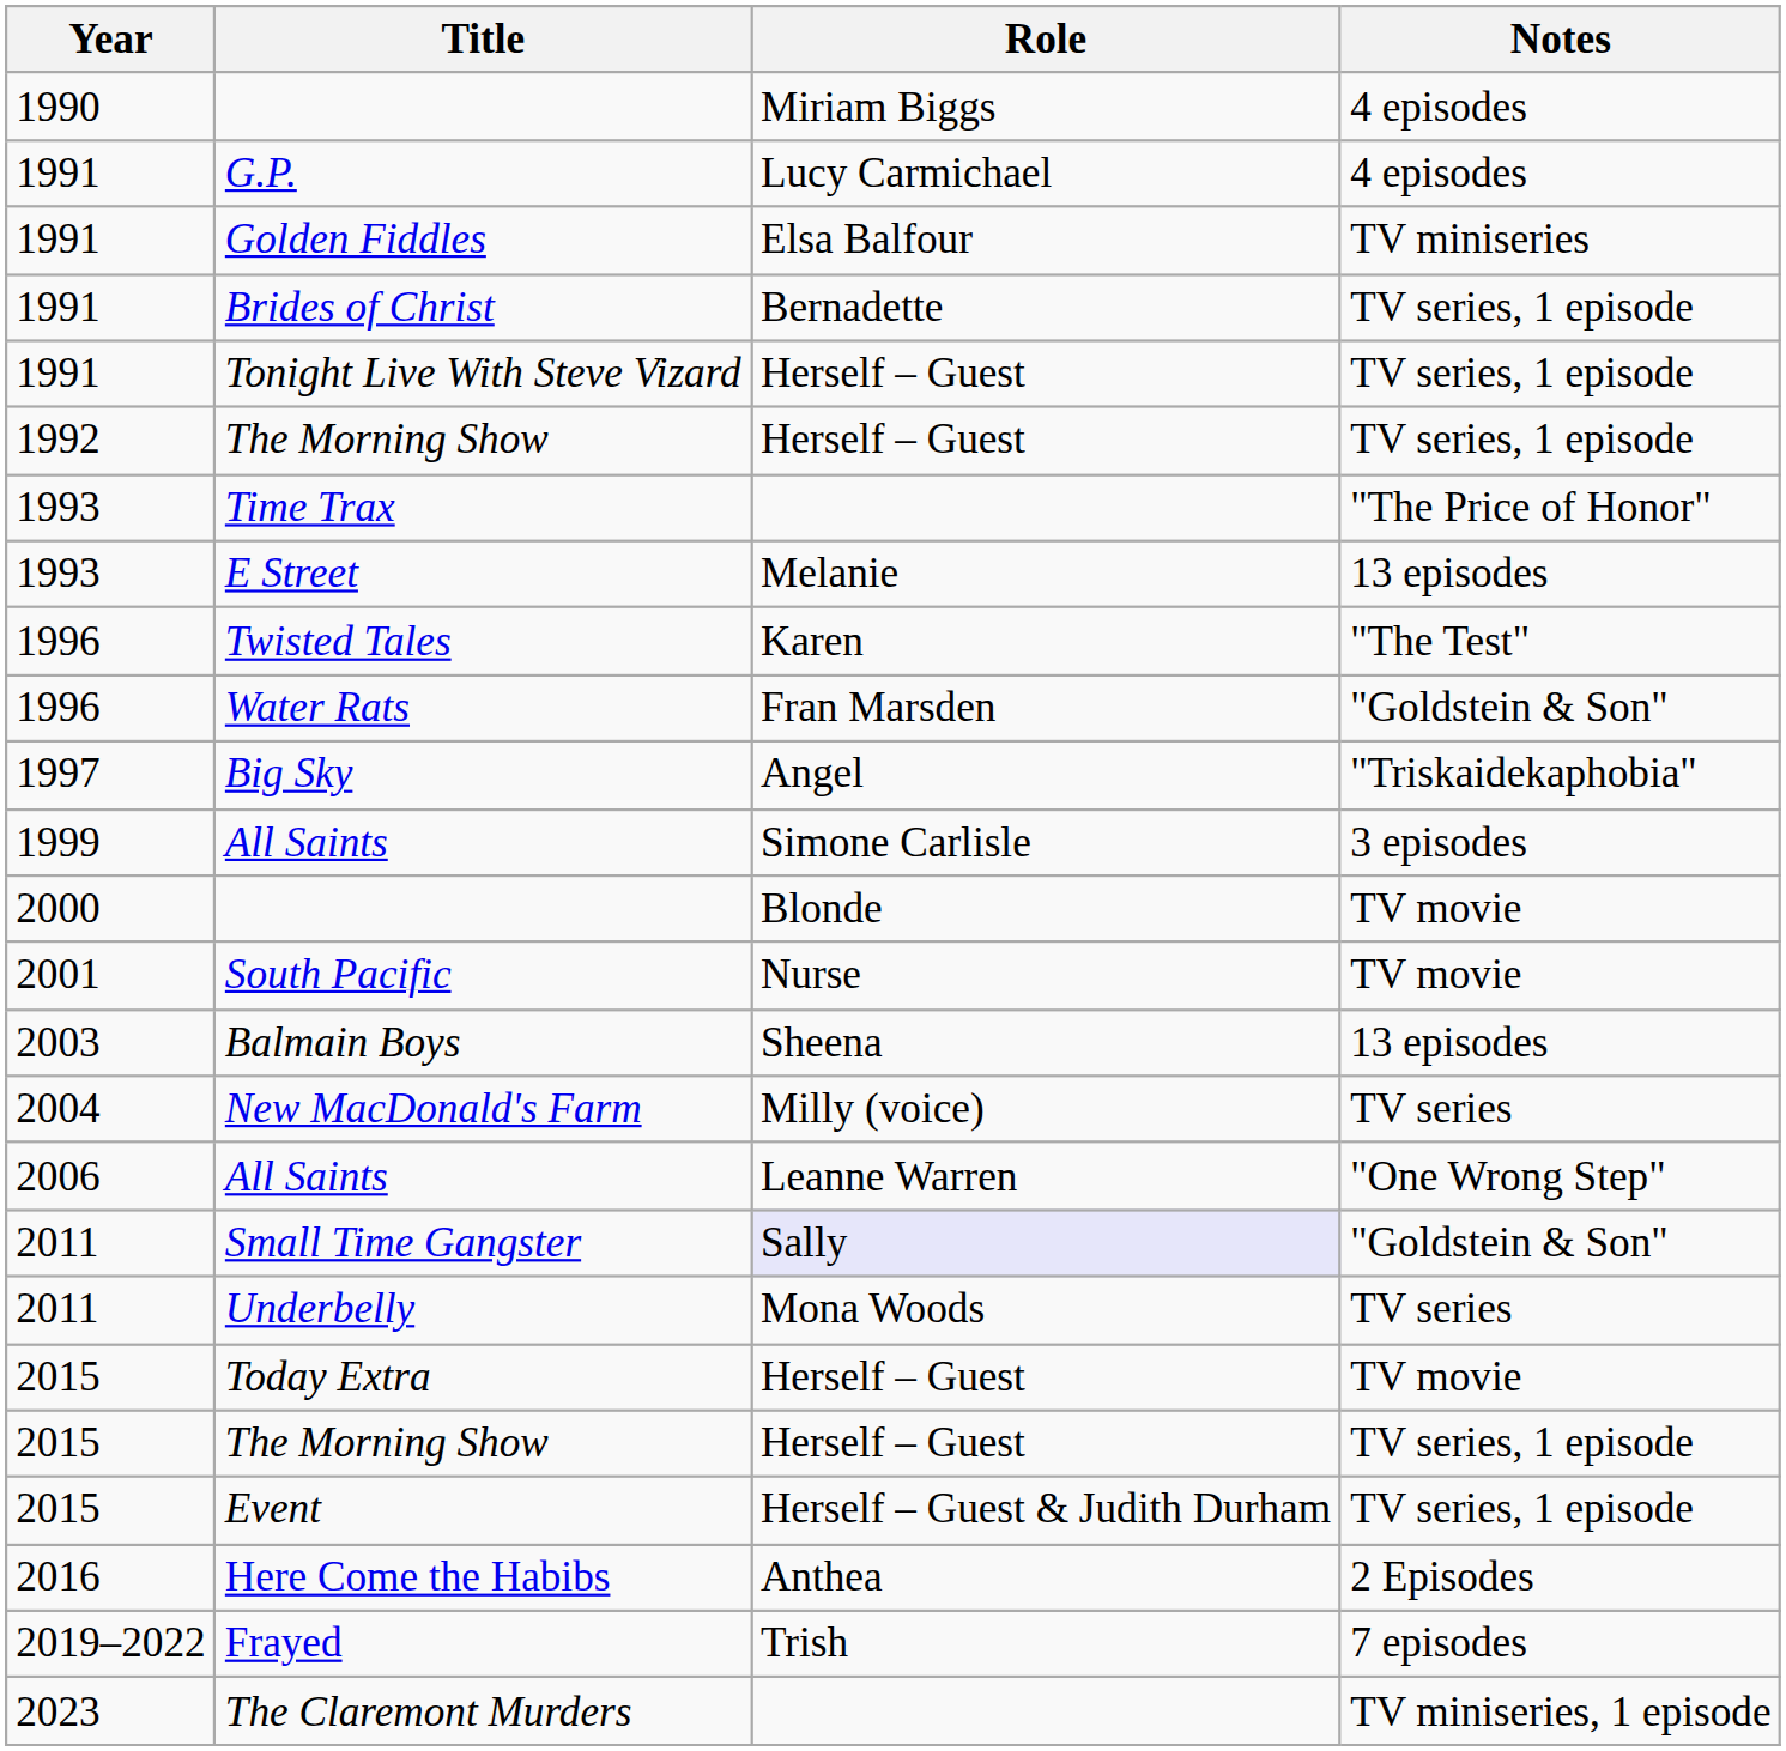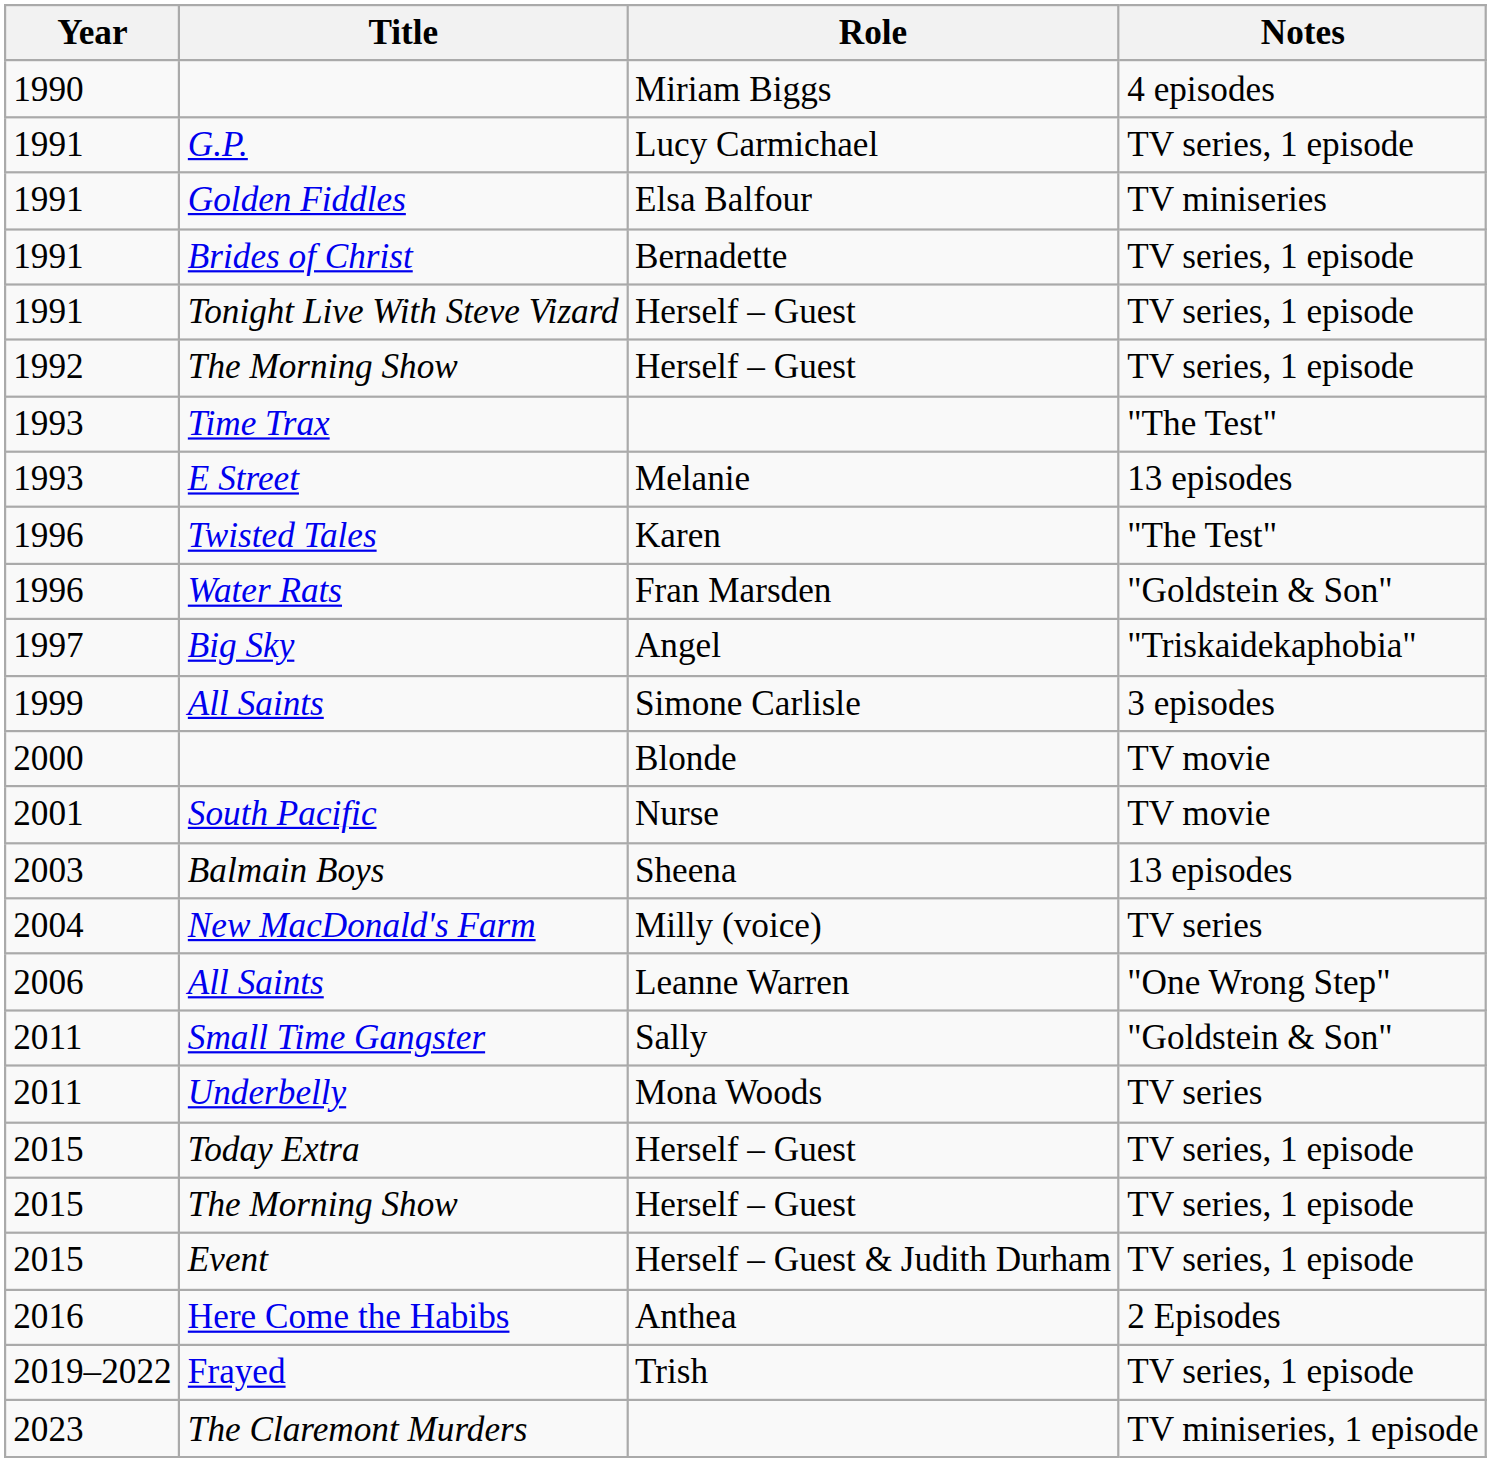G.P. | Notes: 4 episodes -> TV series, 1 episode
Time Trax | Notes: "The Price of Honor" -> "The Test"
Small Time Gangster | Role: lavender background -> no background
Today Extra | Notes: TV movie -> TV series, 1 episode
Frayed | Notes: 7 episodes -> TV series, 1 episode
